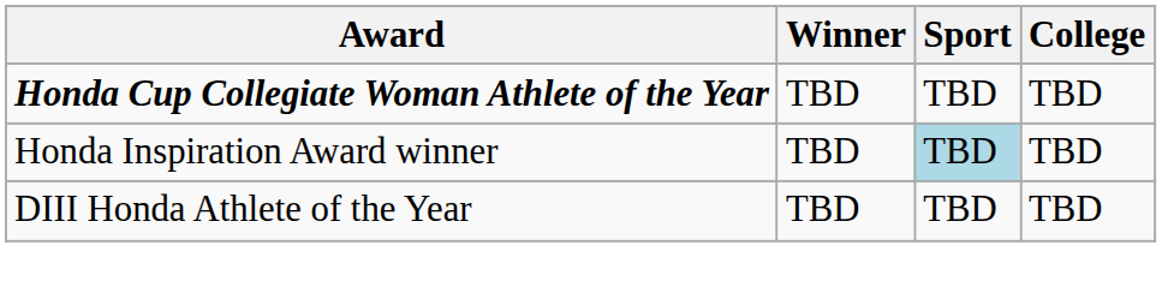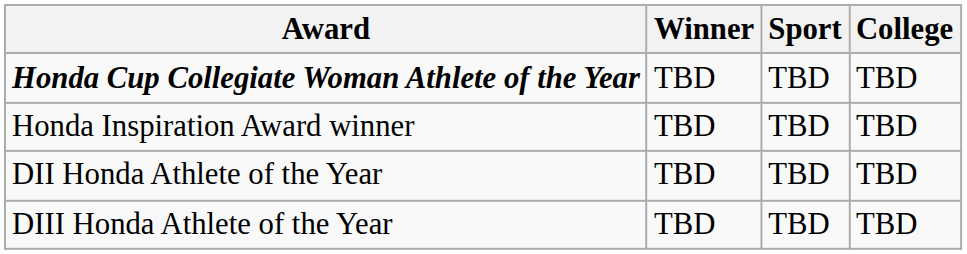Honda Inspiration Award winner | Sport: lightblue background -> no background
+ row: DII Honda Athlete of the Year | TBD | TBD | TBD
